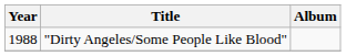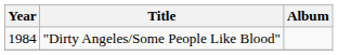"Dirty Angeles/Some People Like Blood" | Year: 1988 -> 1984
